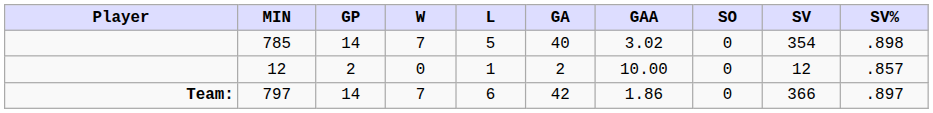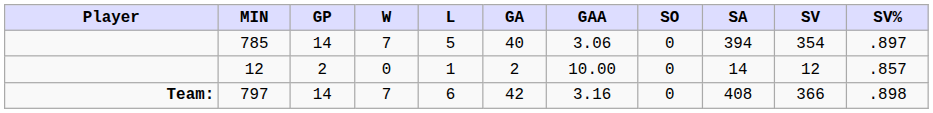+ column: SA | 394 | 14 | 408
785 | GAA: 3.02 -> 3.06
785 | SV%: .898 -> .897
797 | GAA: 1.86 -> 3.16
797 | SV%: .897 -> .898
